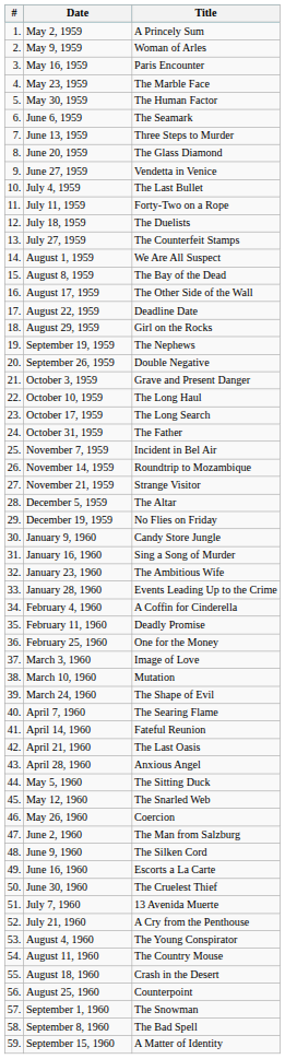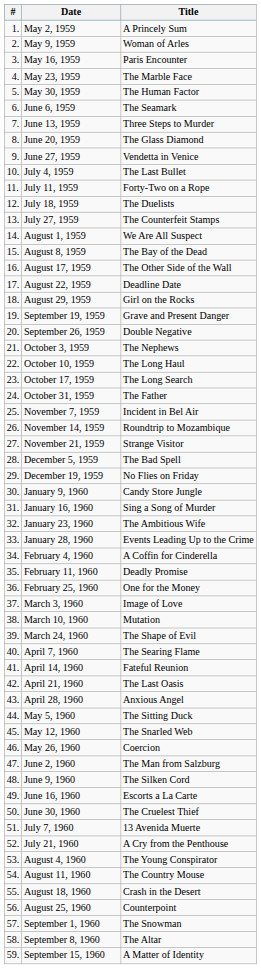September 19, 1959 | Title: The Nephews -> Grave and Present Danger
October 3, 1959 | Title: Grave and Present Danger -> The Nephews
December 5, 1959 | Title: The Altar -> The Bad Spell
September 8, 1960 | Title: The Bad Spell -> The Altar
